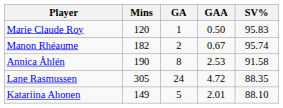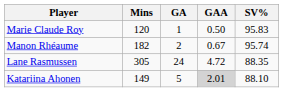- row: Annica Åhlén | 190 | 8 | 2.53 | 91.58
Katariina Ahonen | GAA: no background -> lightgrey background
